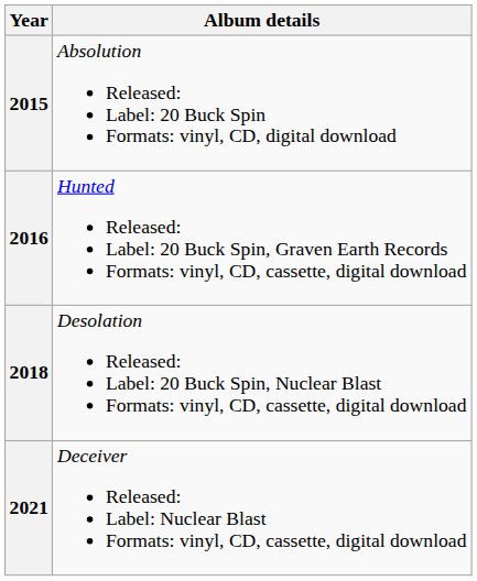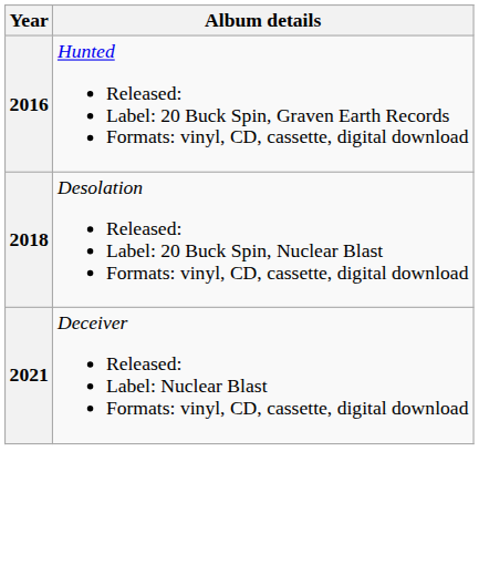- row: 2015 | Absolution Released: Label: 20 Buck Spin Formats: vinyl, CD, digital download
